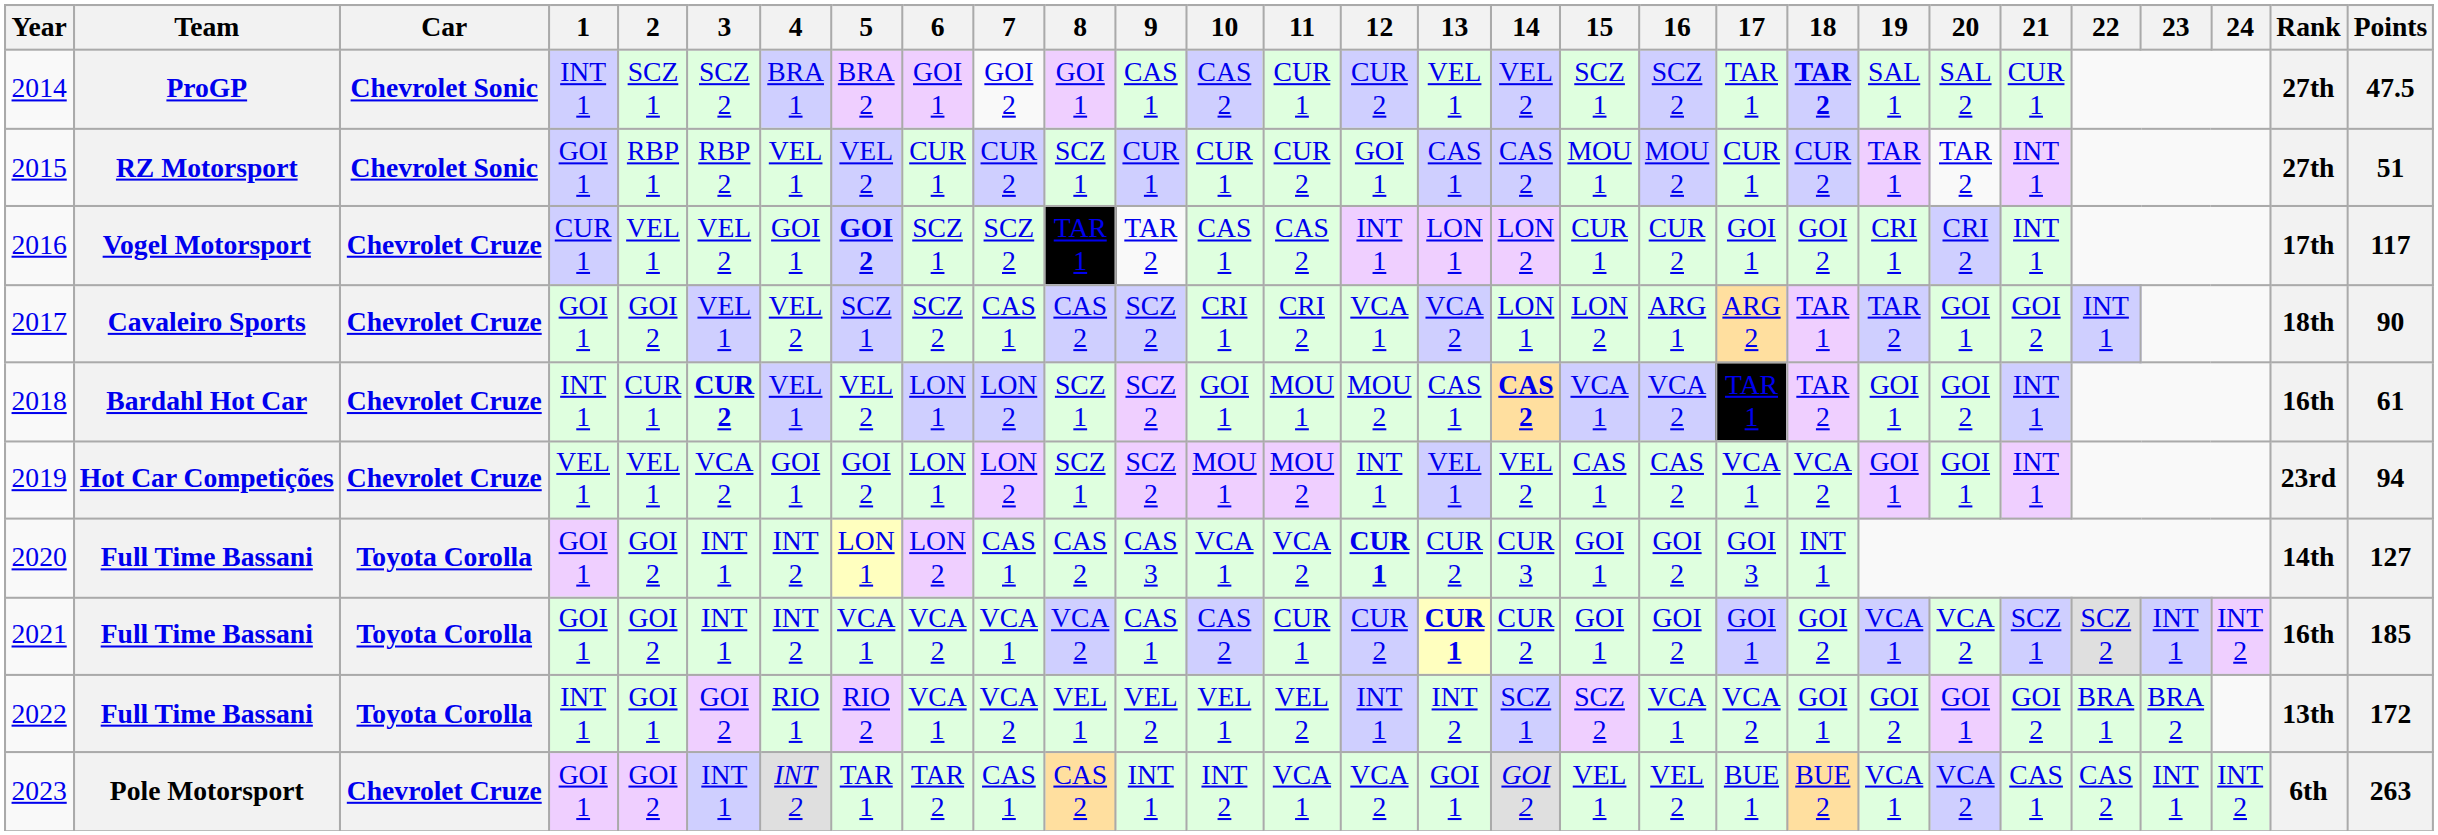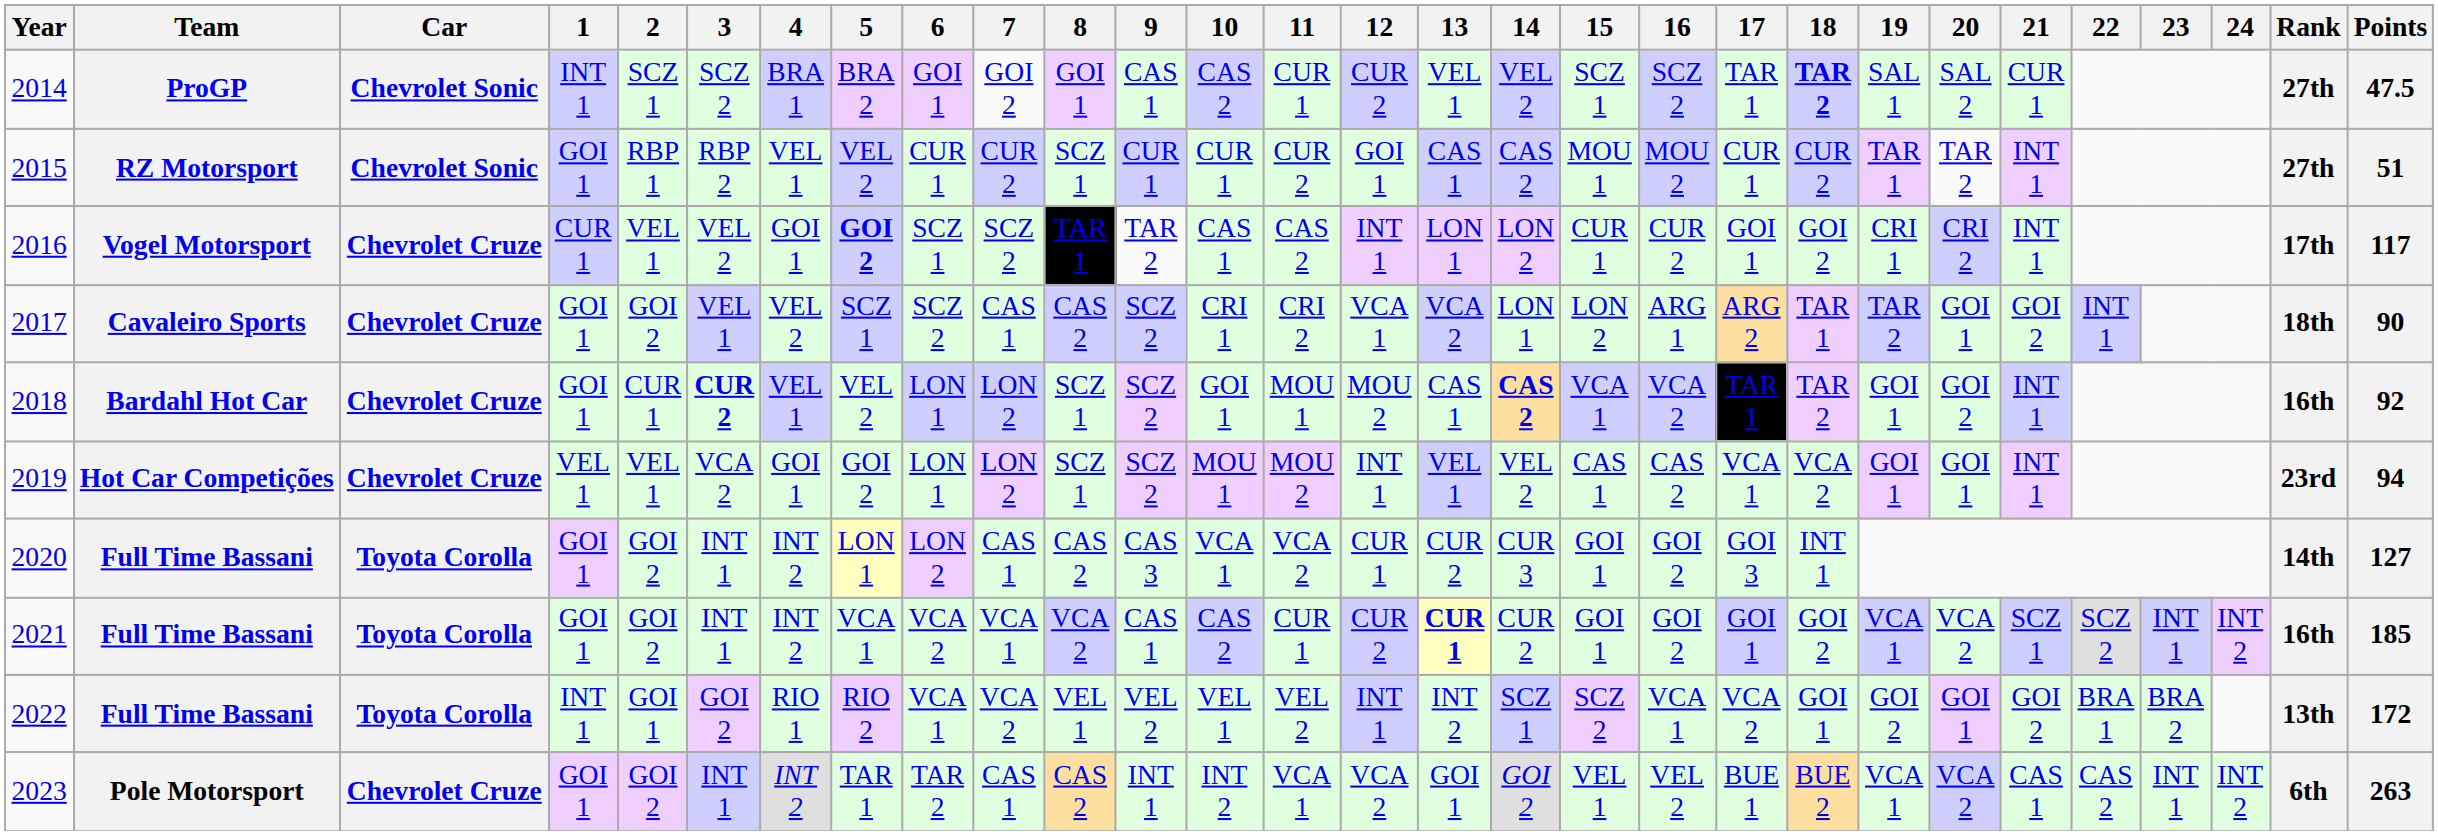2018 | 1: INT 1 -> GOI 1
2018 | Points: 61 -> 92
2020 | 12: bold -> normal
